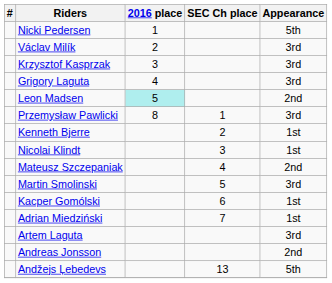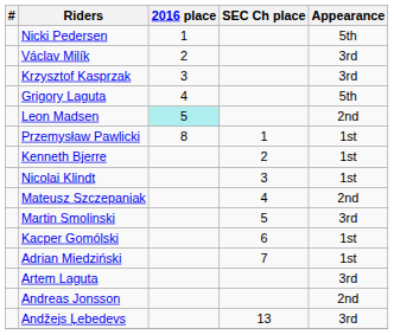Grigory Laguta | Appearance: 3rd -> 5th
Przemysław Pawlicki | Appearance: 3rd -> 1st
Andžejs Ļebedevs | Appearance: 5th -> 3rd
